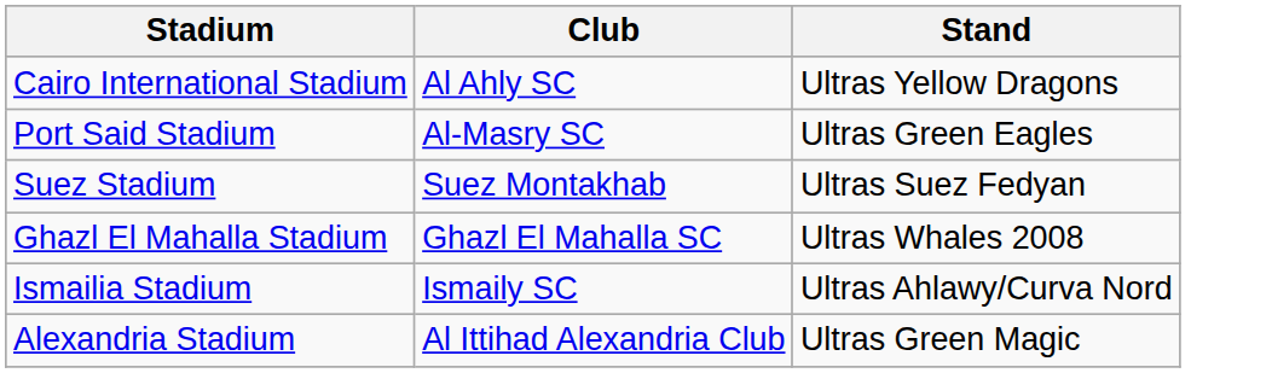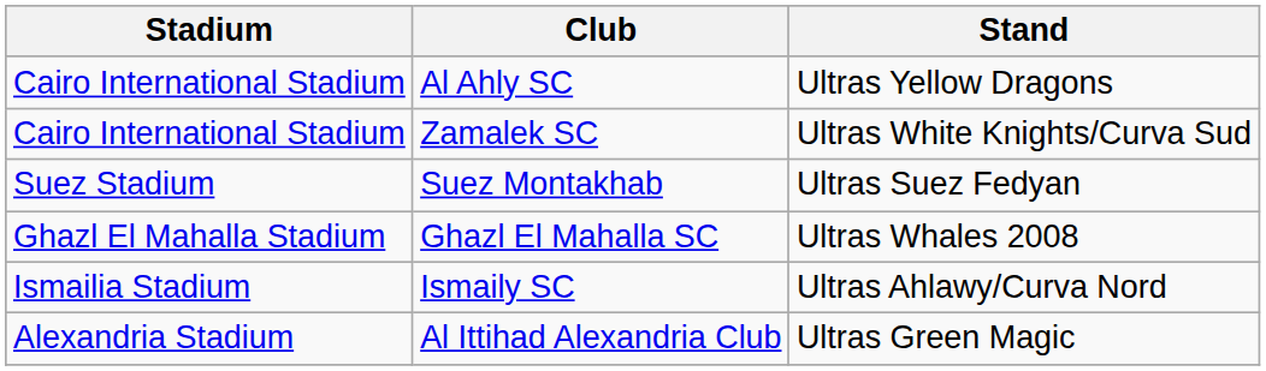+ row: Cairo International Stadium | Zamalek SC | Ultras White Knights/Curva Sud
- row: Port Said Stadium | Al-Masry SC | Ultras Green Eagles
